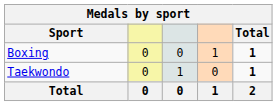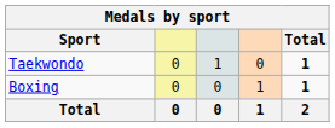rows swapped: Boxing <-> Taekwondo
